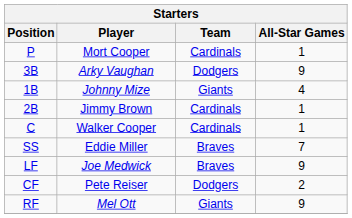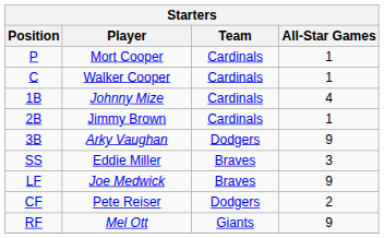rows swapped: Walker Cooper <-> Arky Vaughan
Johnny Mize | Team: Giants -> Cardinals
Eddie Miller | All-Star Games: 7 -> 3
